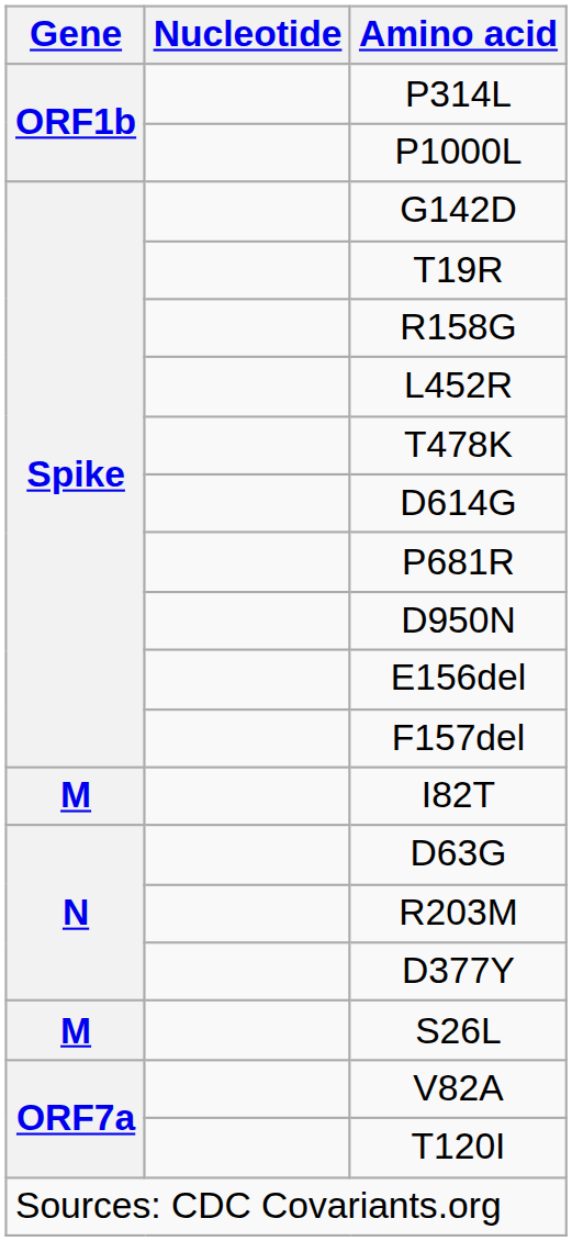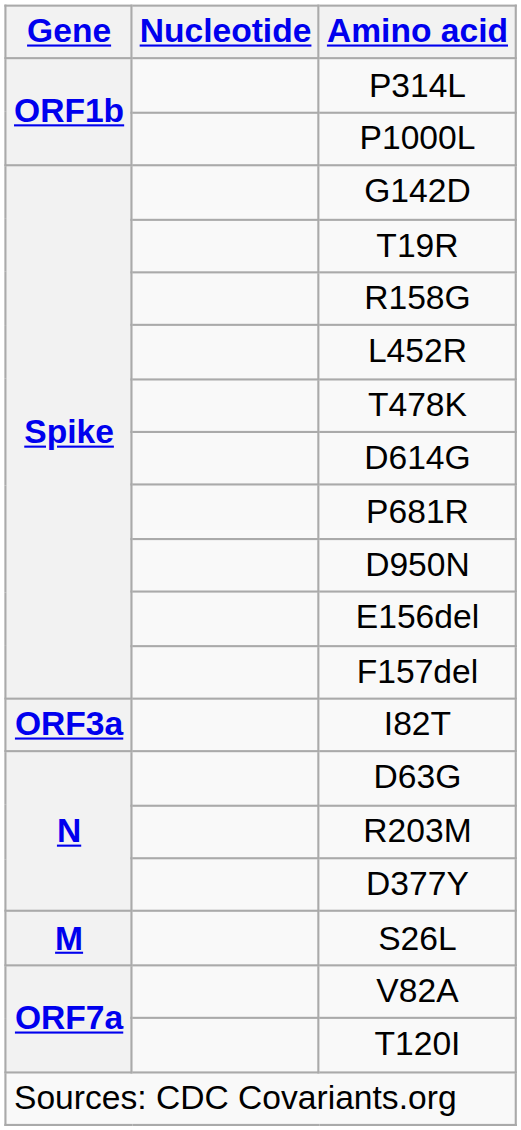I82T | Gene: M -> ORF3a
